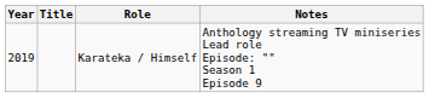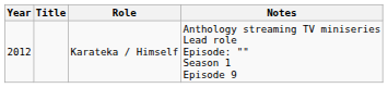Karateka / Himself | Year: 2019 -> 2012
